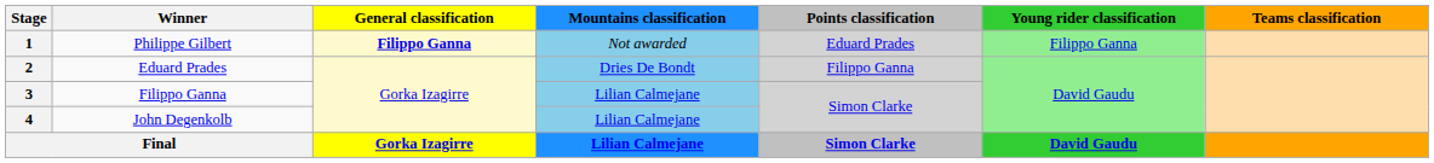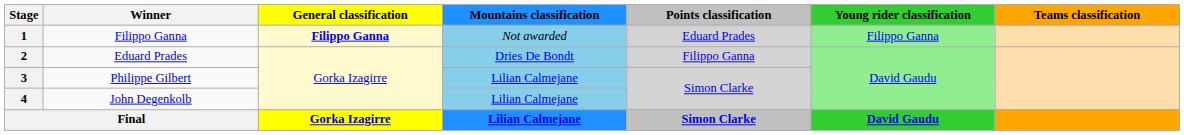1 | Winner: Philippe Gilbert -> Filippo Ganna
3 | Winner: Filippo Ganna -> Philippe Gilbert
